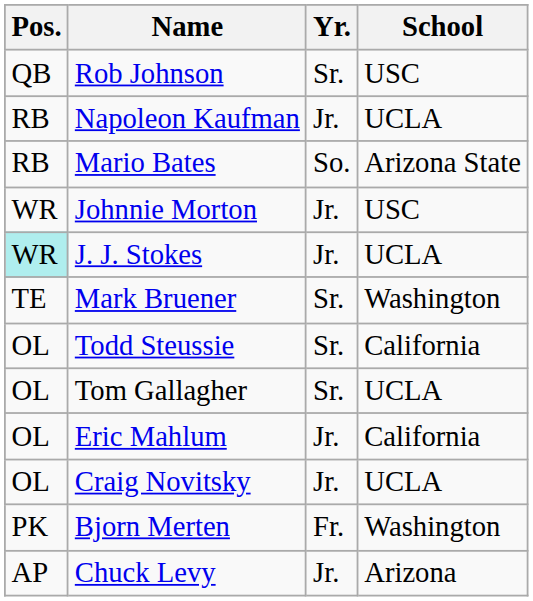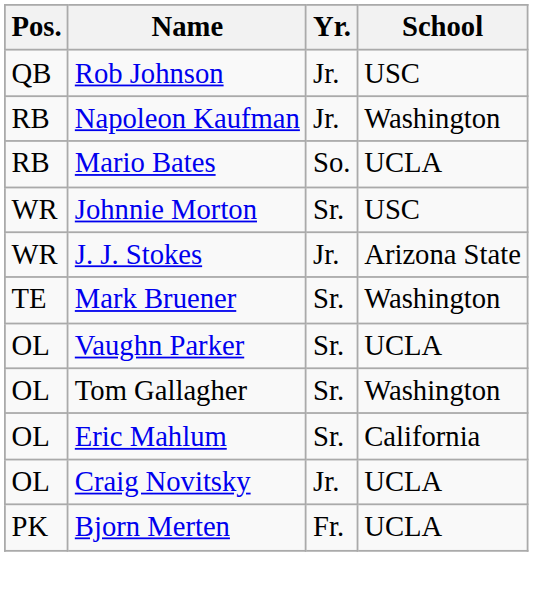Rob Johnson | Yr.: Sr. -> Jr.
Napoleon Kaufman | School: UCLA -> Washington
Mario Bates | School: Arizona State -> UCLA
Johnnie Morton | Yr.: Jr. -> Sr.
J. J. Stokes | Pos.: paleturquoise background -> no background
J. J. Stokes | School: UCLA -> Arizona State
- row: OL | Todd Steussie | Sr. | California
+ row: OL | Vaughn Parker | Sr. | UCLA
Tom Gallagher | School: UCLA -> Washington
Eric Mahlum | Yr.: Jr. -> Sr.
Bjorn Merten | School: Washington -> UCLA
- row: AP | Chuck Levy | Jr. | Arizona
